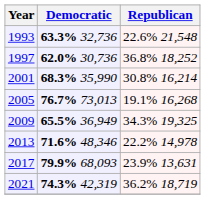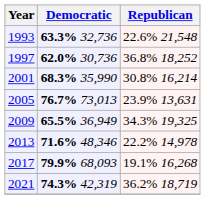2005 | Republican: 19.1% 16,268 -> 23.9% 13,631
2017 | Republican: 23.9% 13,631 -> 19.1% 16,268
